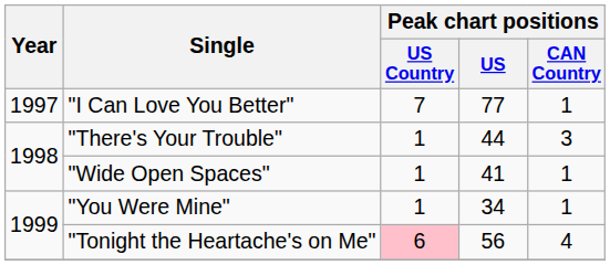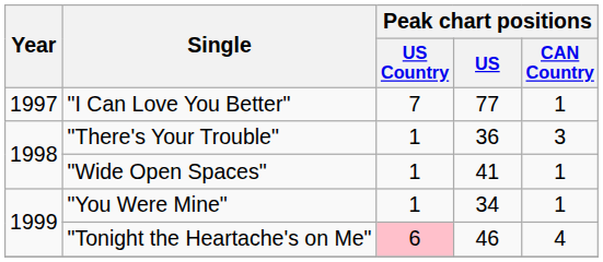"There's Your Trouble" | Peak chart positions / US: 44 -> 36
"Tonight the Heartache's on Me" | Peak chart positions / US: 56 -> 46
